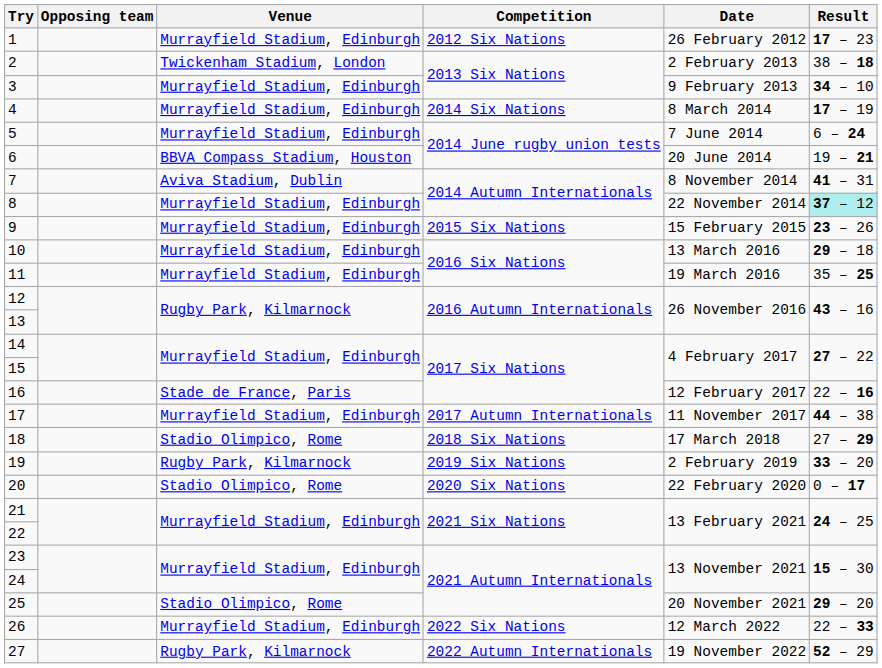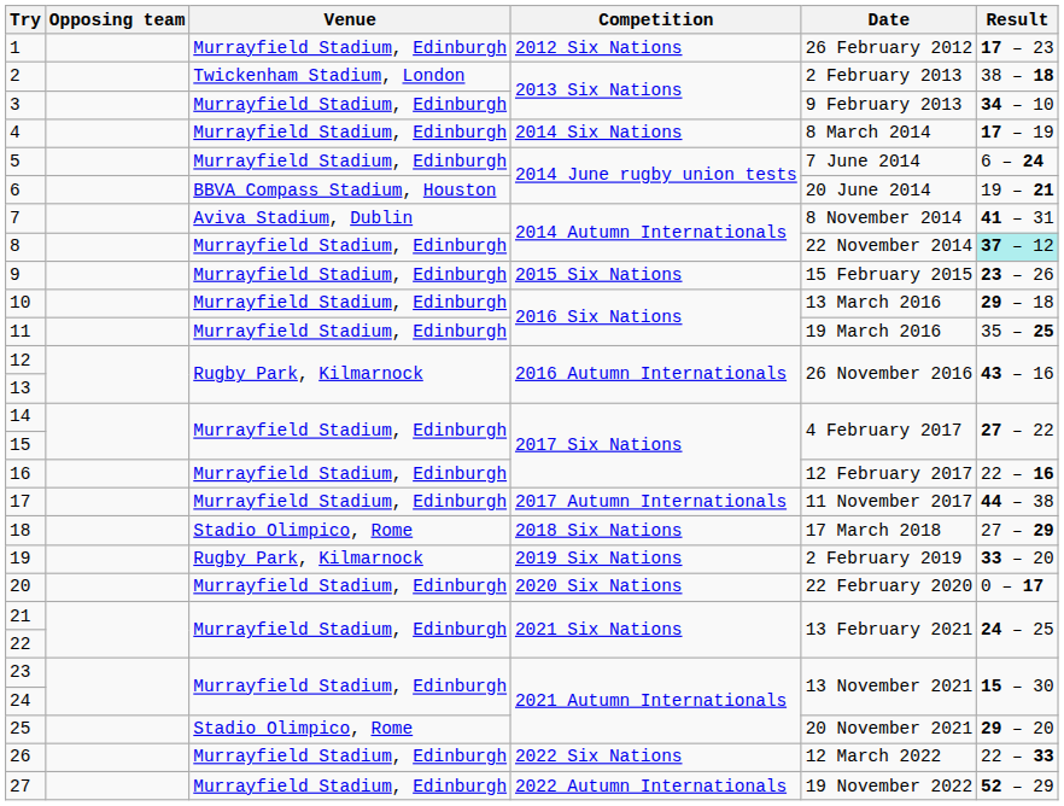16 | Venue: Stade de France, Paris -> Murrayfield Stadium, Edinburgh
20 | Venue: Stadio Olimpico, Rome -> Murrayfield Stadium, Edinburgh
27 | Venue: Rugby Park, Kilmarnock -> Murrayfield Stadium, Edinburgh
